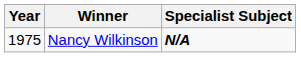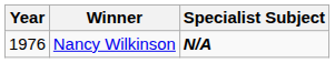Nancy Wilkinson | Year: 1975 -> 1976
